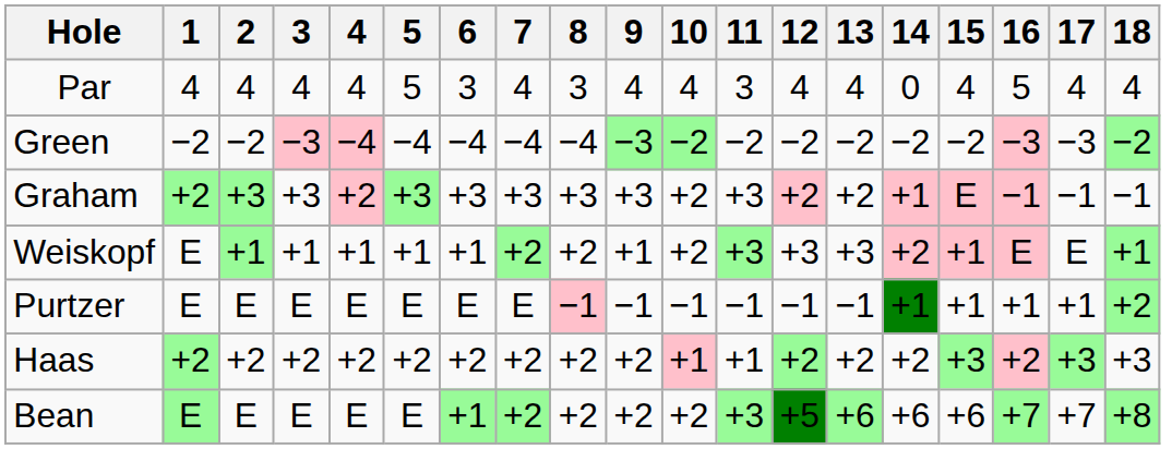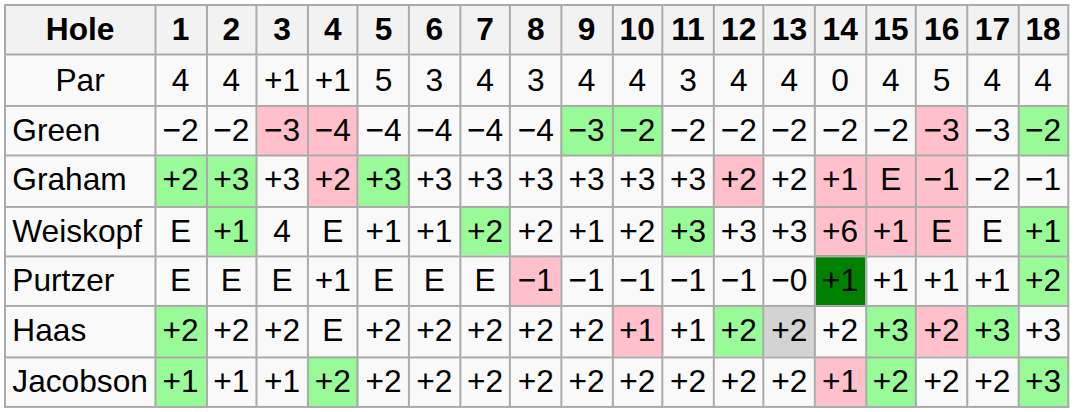Par | 3: 4 -> +1
Par | 4: 4 -> +1
Graham | 10: +2 -> +3
Graham | 17: −1 -> −2
Weiskopf | 3: +1 -> 4
Weiskopf | 4: +1 -> E
Weiskopf | 14: +2 -> +6
Purtzer | 4: E -> +1
Purtzer | 13: −1 -> −0
Haas | 4: +2 -> E
Haas | 13: no background -> lightgrey background
+ row: Jacobson | +1 | +1 | +1 | +2 | +2 | +2 | +2 | +2 | +2 | +2 | +2 | +2 | +2 | +1 | +2 | +2 | +2 | +3
- row: Bean | E | E | E | E | E | +1 | +2 | +2 | +2 | +2 | +3 | +5 | +6 | +6 | +6 | +7 | +7 | +8
